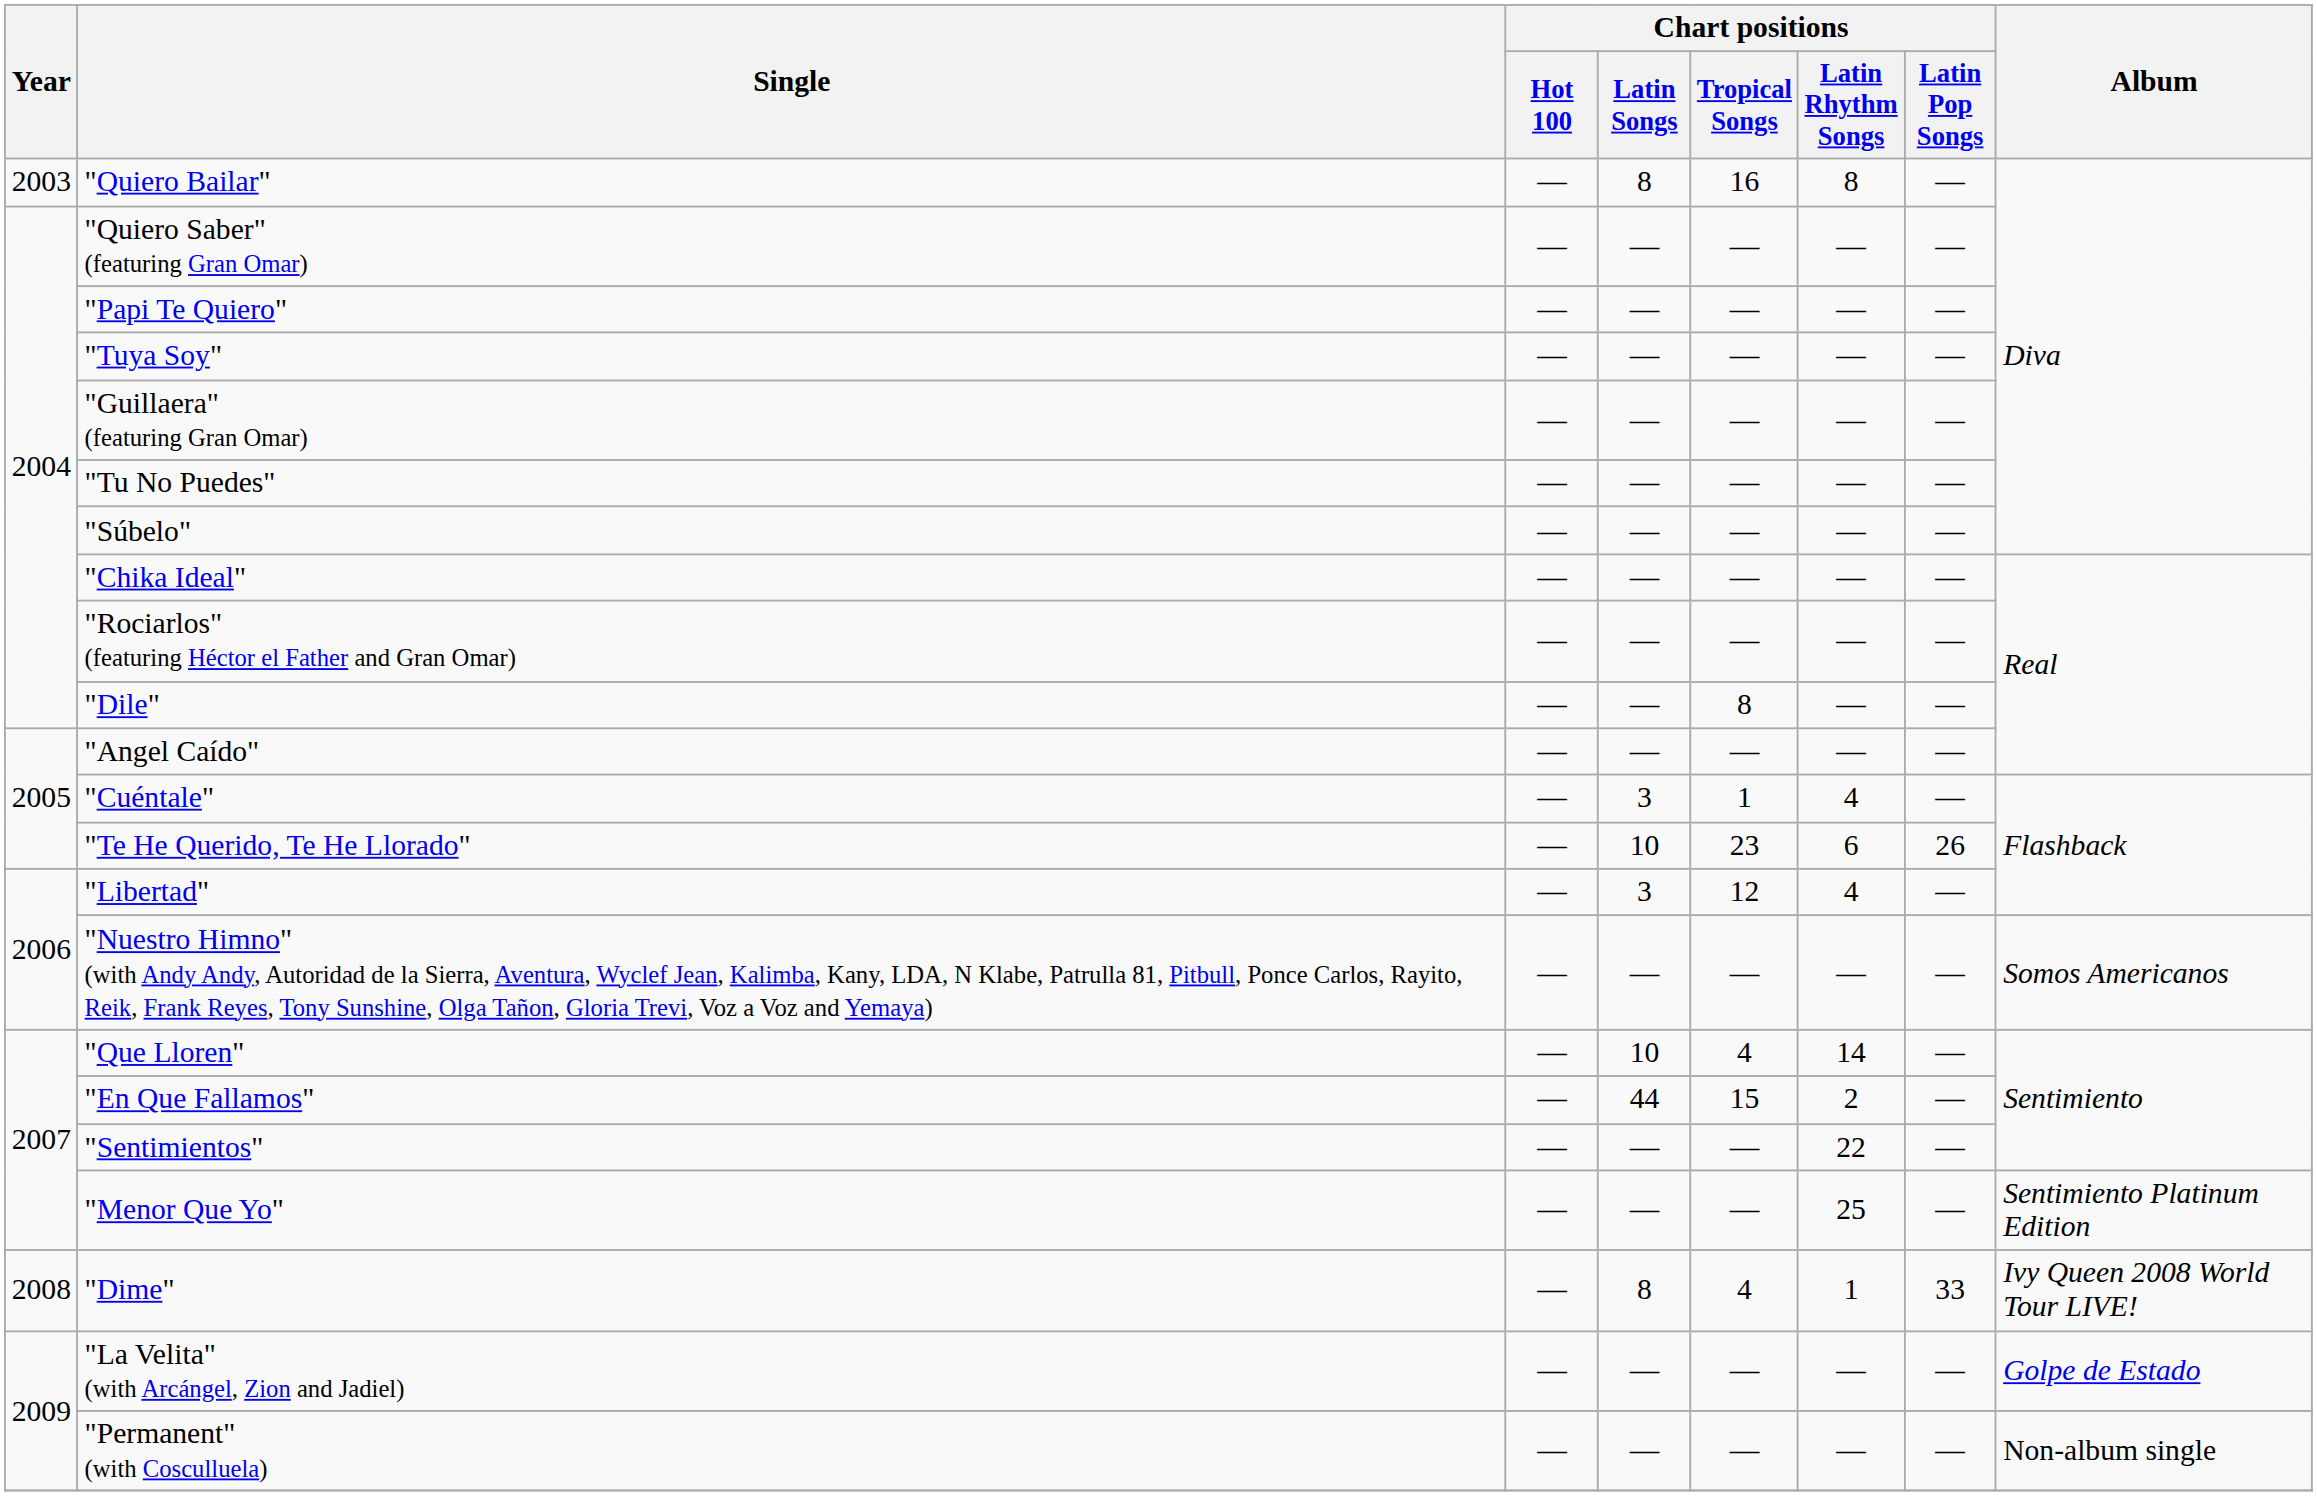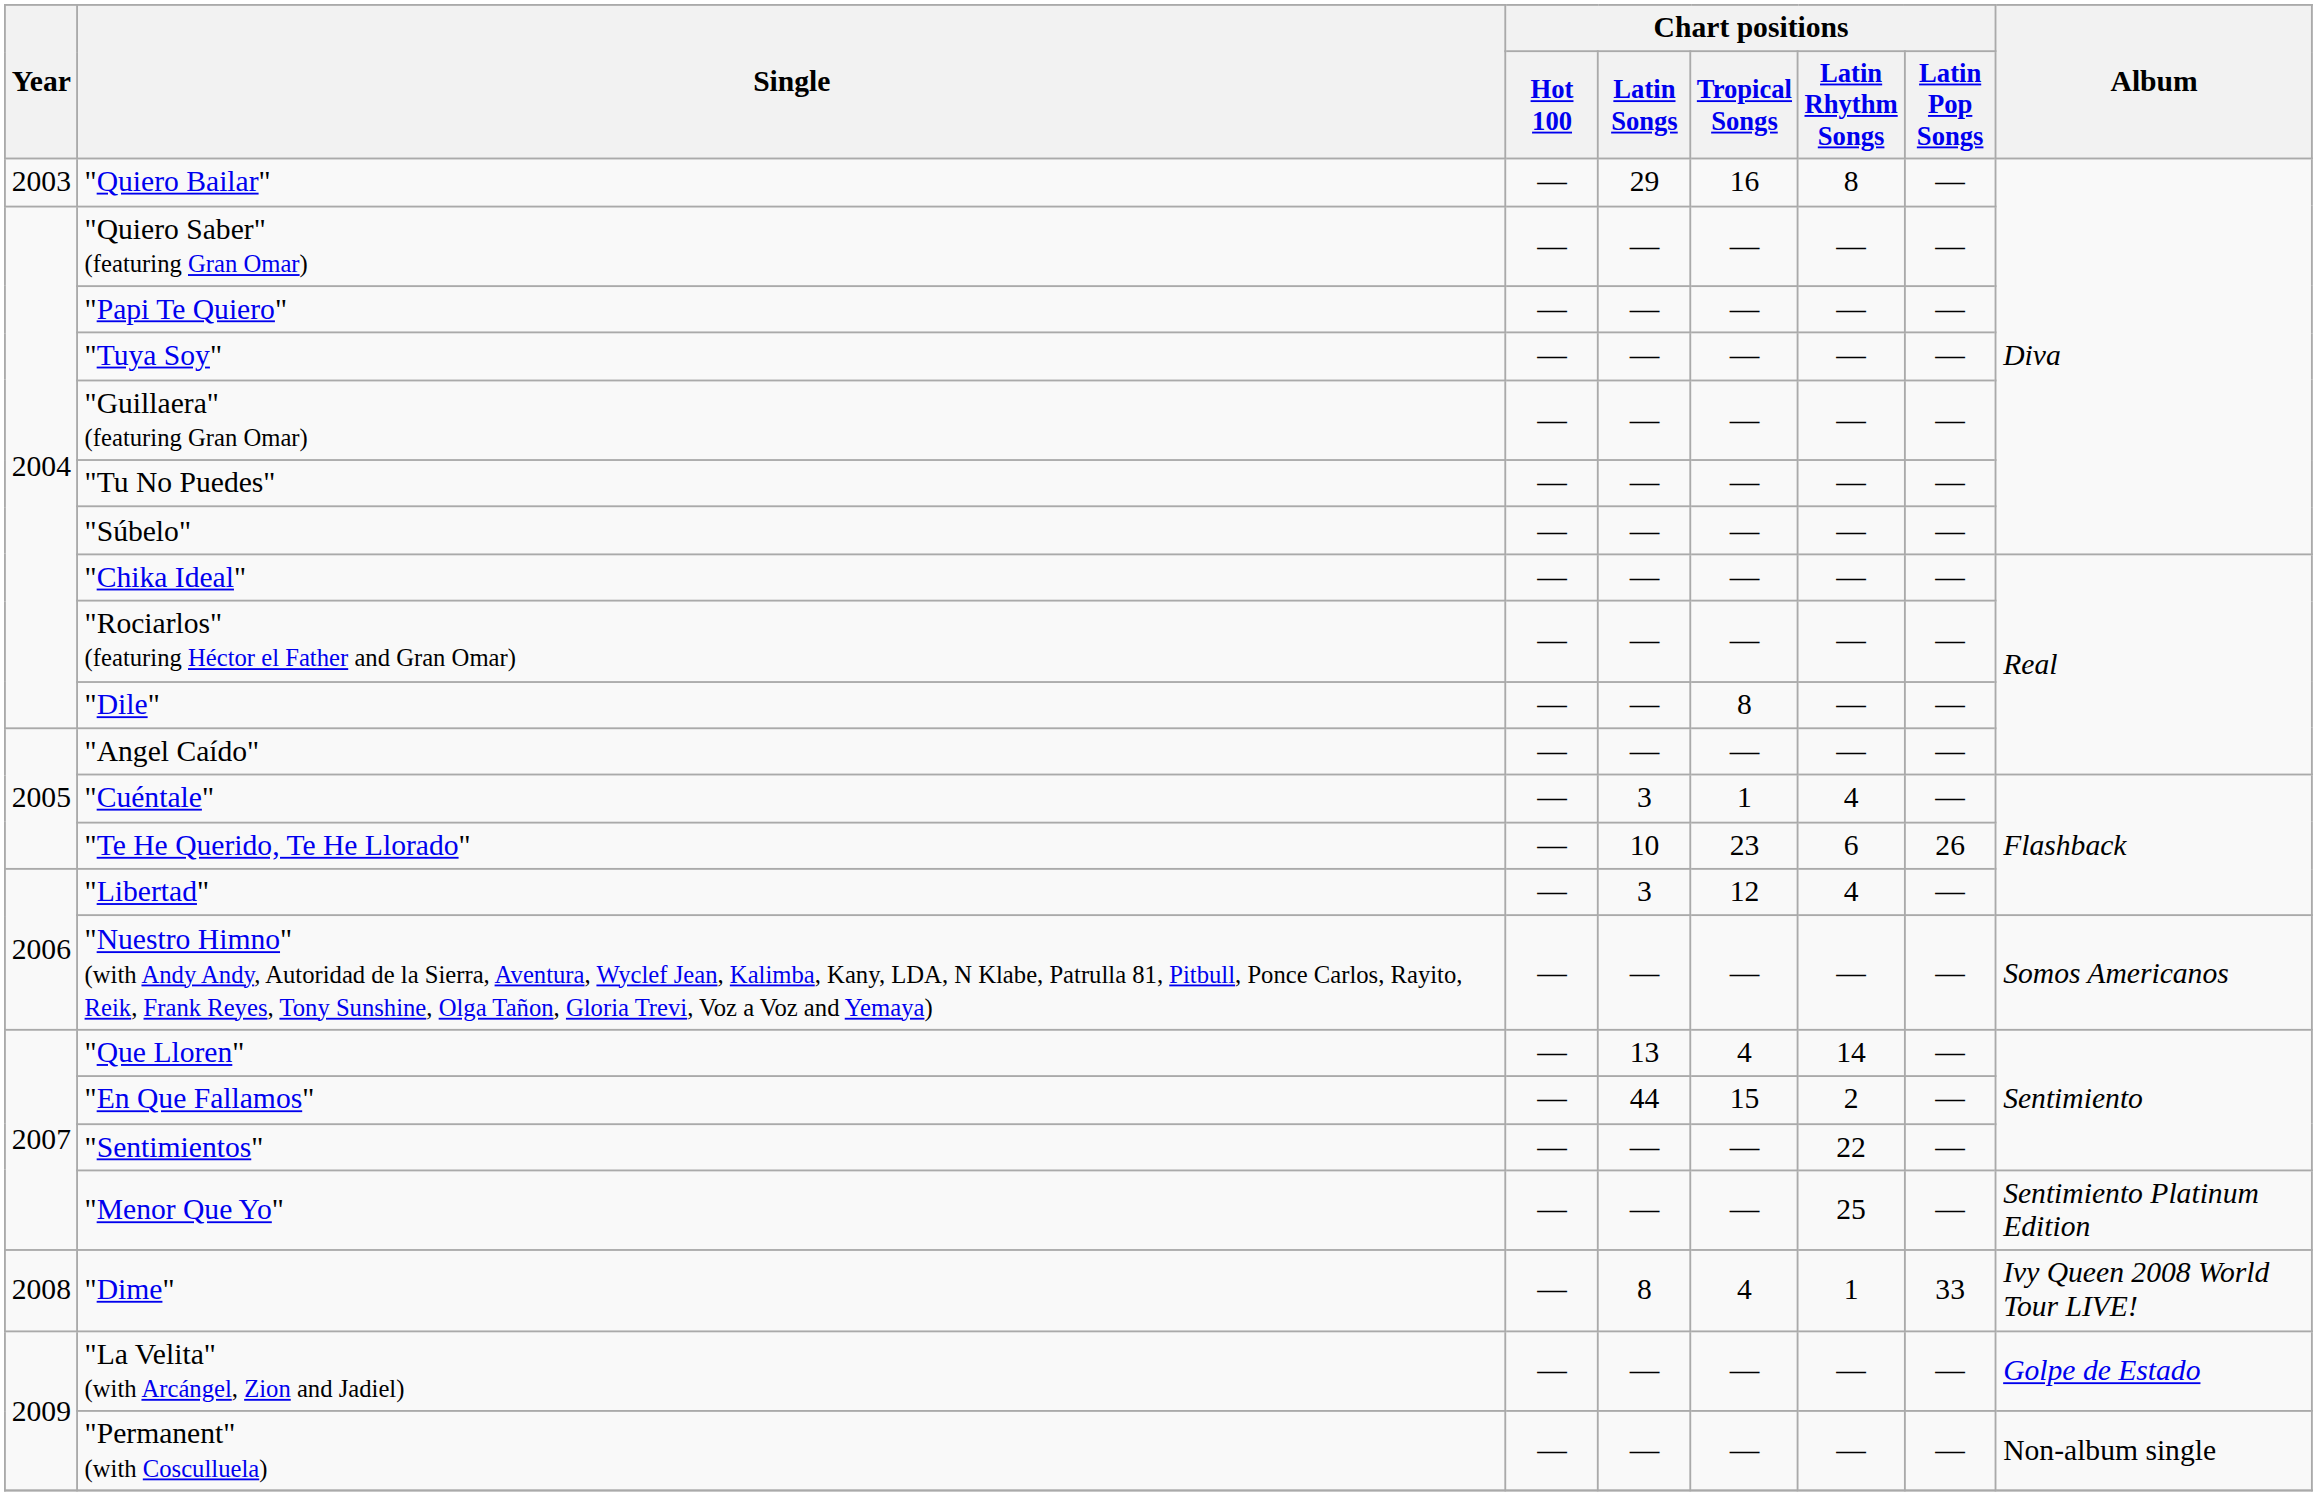"Quiero Bailar" | Chart positions / Latin Songs: 8 -> 29
"Que Lloren" | Chart positions / Latin Songs: 10 -> 13
